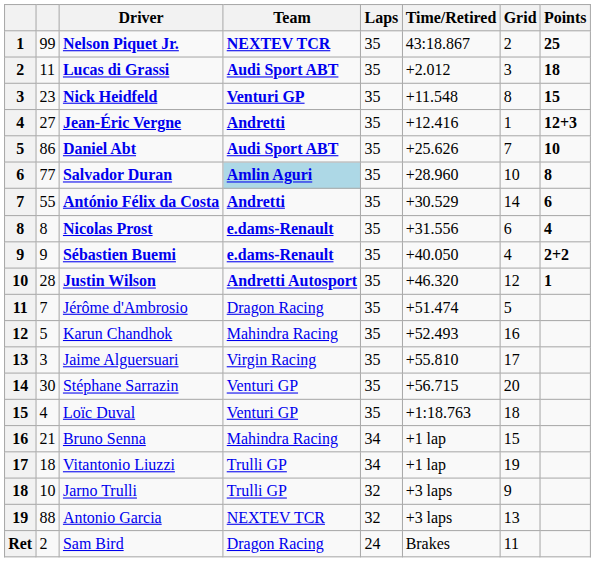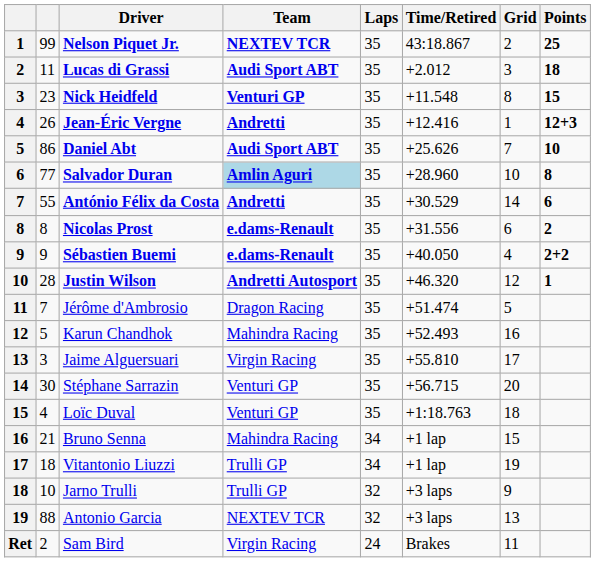Jean-Éric Vergne | column 2: 27 -> 26
Nicolas Prost | Points: 4 -> 2
Sam Bird | Team: Dragon Racing -> Virgin Racing
